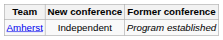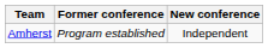columns swapped: Former conference <-> New conference
